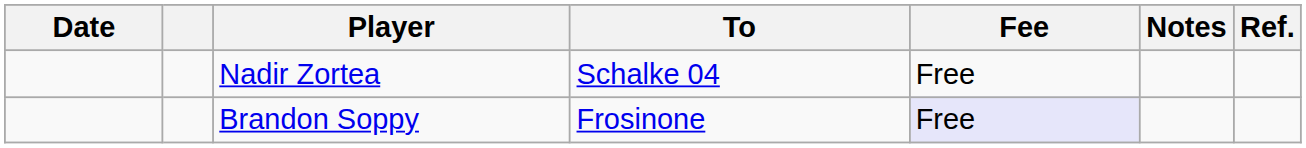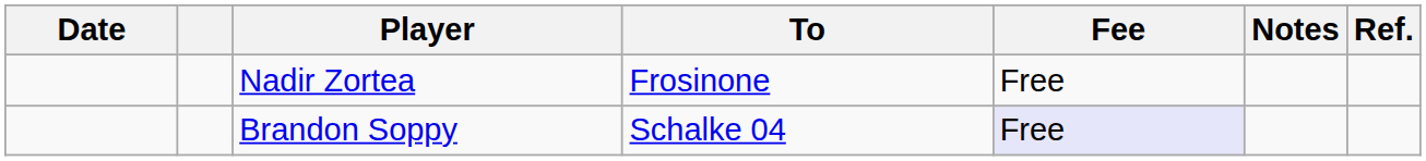Nadir Zortea | To: Schalke 04 -> Frosinone
Brandon Soppy | To: Frosinone -> Schalke 04
